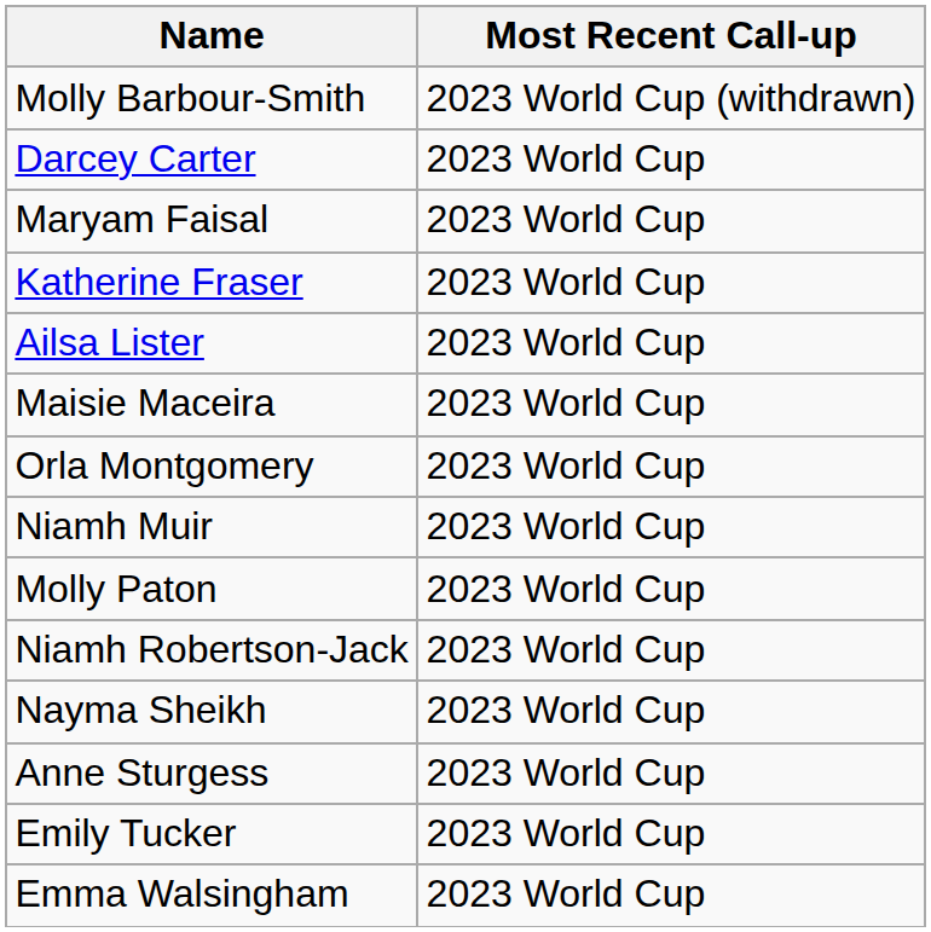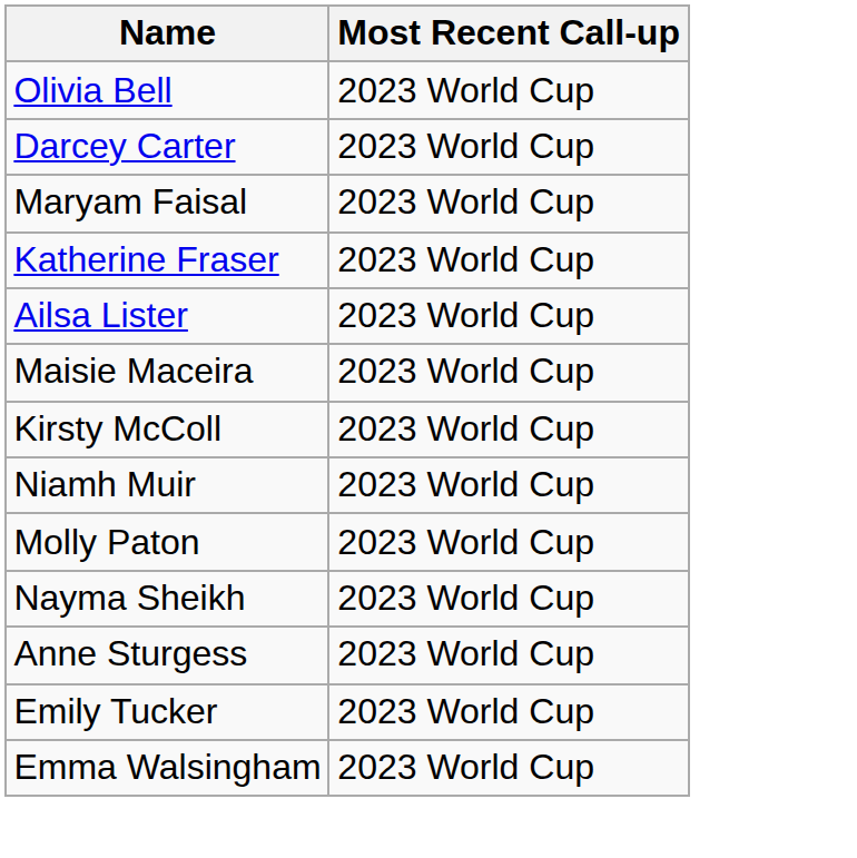- row: Molly Barbour-Smith | 2023 World Cup (withdrawn)
+ row: Olivia Bell | 2023 World Cup
+ row: Kirsty McColl | 2023 World Cup
- row: Orla Montgomery | 2023 World Cup
- row: Niamh Robertson-Jack | 2023 World Cup
